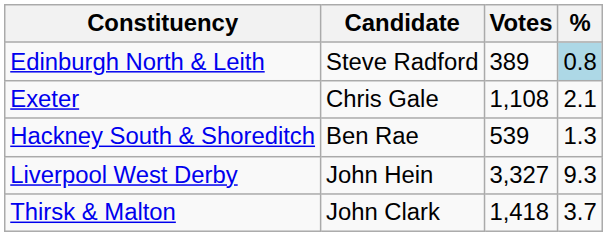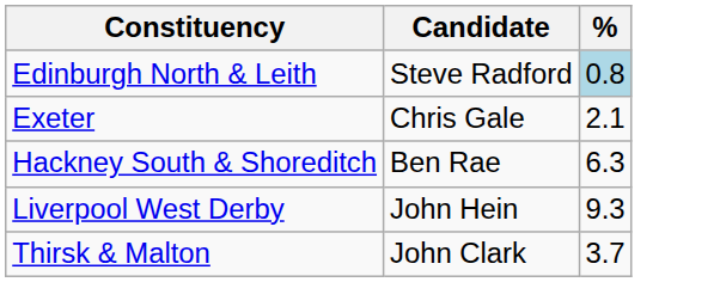- column: Votes | 389 | 1,108 | 539 | 3,327 | 1,418
Hackney South & Shoreditch | %: 1.3 -> 6.3
